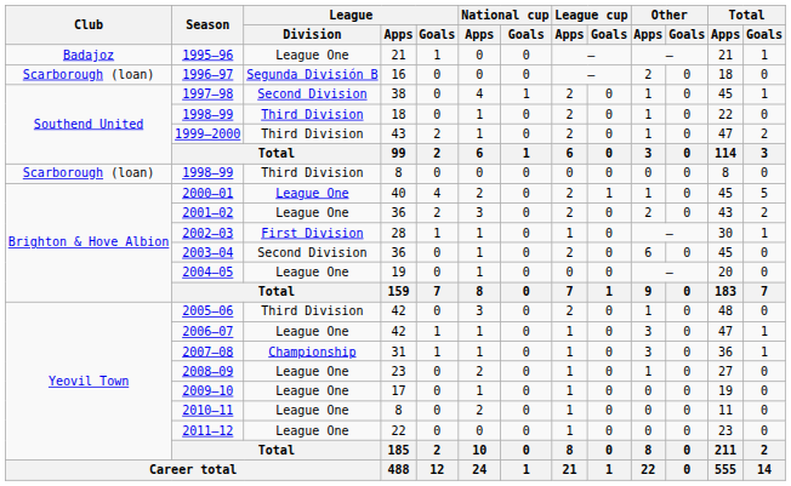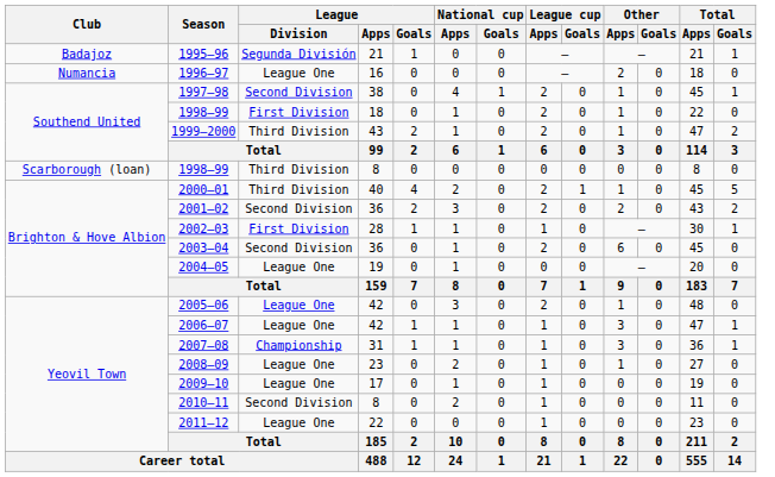1995–96 | League / Division: League One -> Segunda División
1996–97 | Club: Scarborough (loan) -> Numancia
1996–97 | League / Division: Segunda División B -> League One
1998–99 / 18 | League / Division: Third Division -> First Division
2000–01 | League / Division: League One -> Third Division
2001–02 | League / Division: League One -> Second Division
2005–06 | League / Division: Third Division -> League One
2010–11 | League / Division: League One -> Second Division
